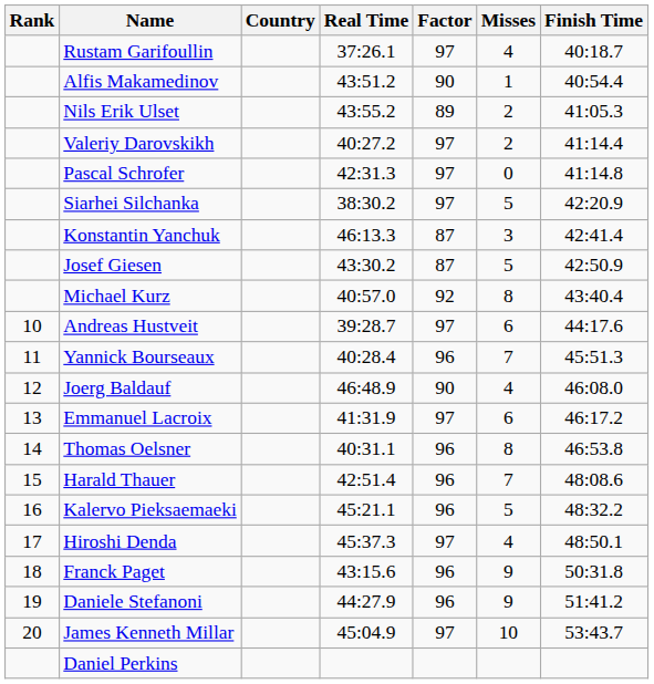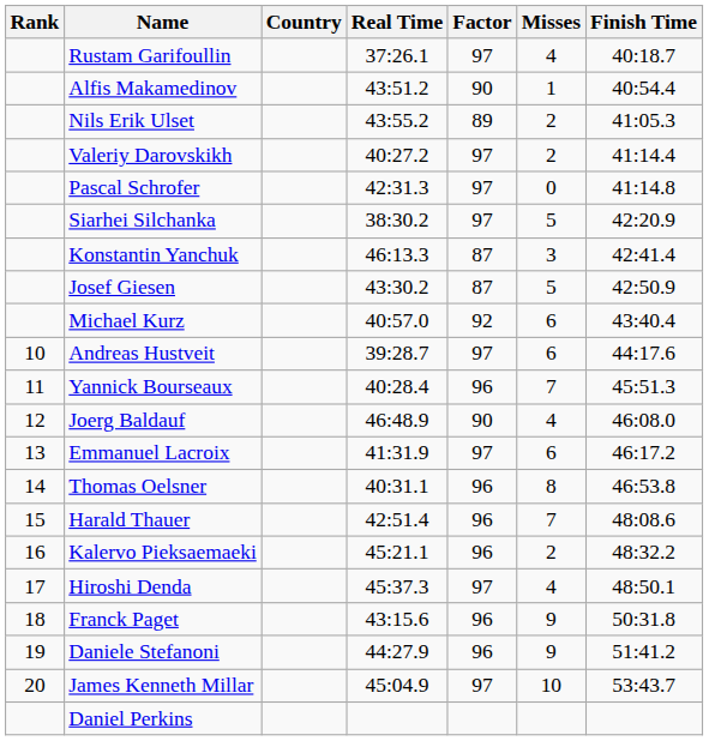Michael Kurz | Misses: 8 -> 6
Kalervo Pieksaemaeki | Misses: 5 -> 2
